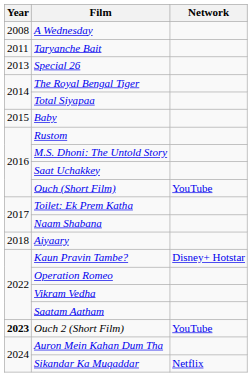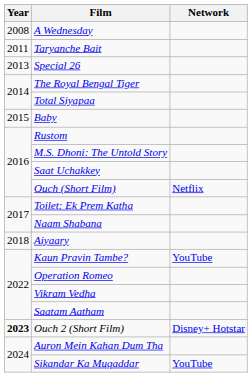Ouch (Short Film) | Network: YouTube -> Netflix
Kaun Pravin Tambe? | Network: Disney+ Hotstar -> YouTube
Ouch 2 (Short Film) | Network: YouTube -> Disney+ Hotstar
Sikandar Ka Muqaddar | Network: Netflix -> YouTube
